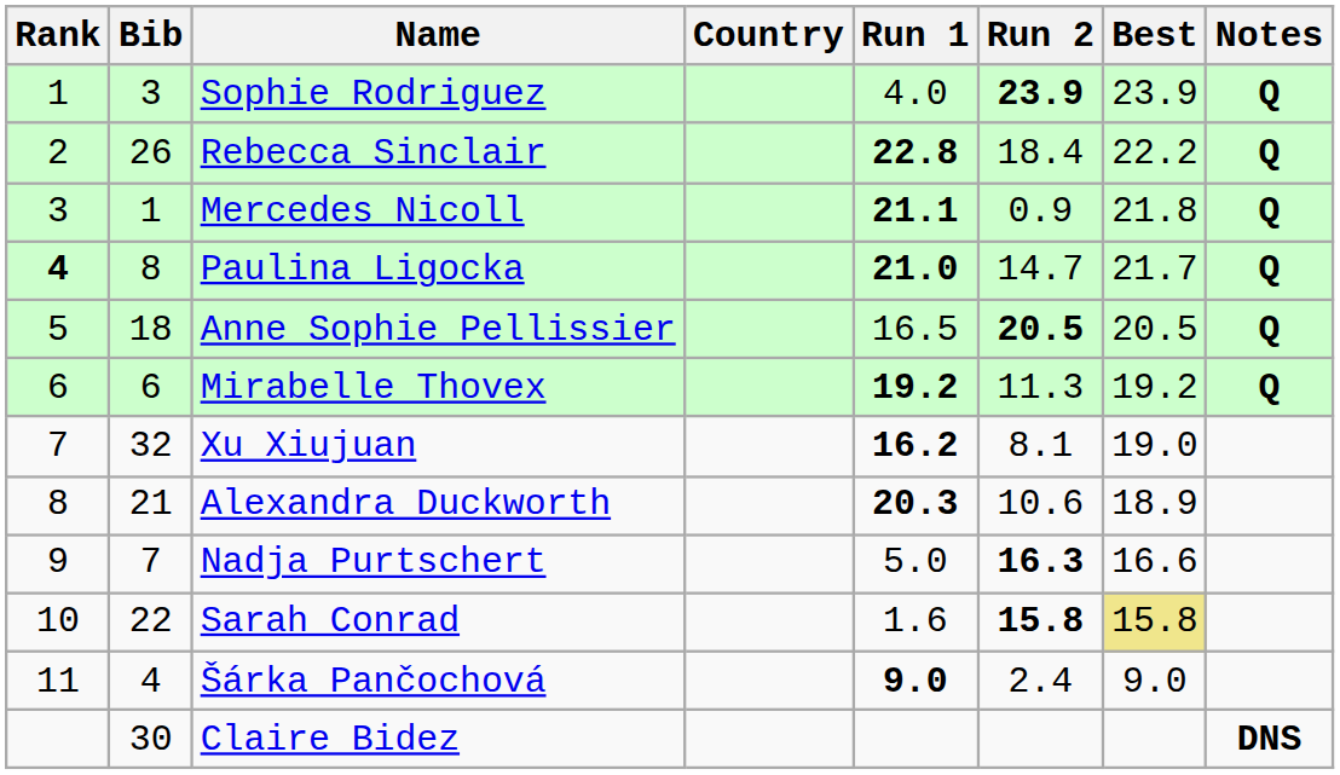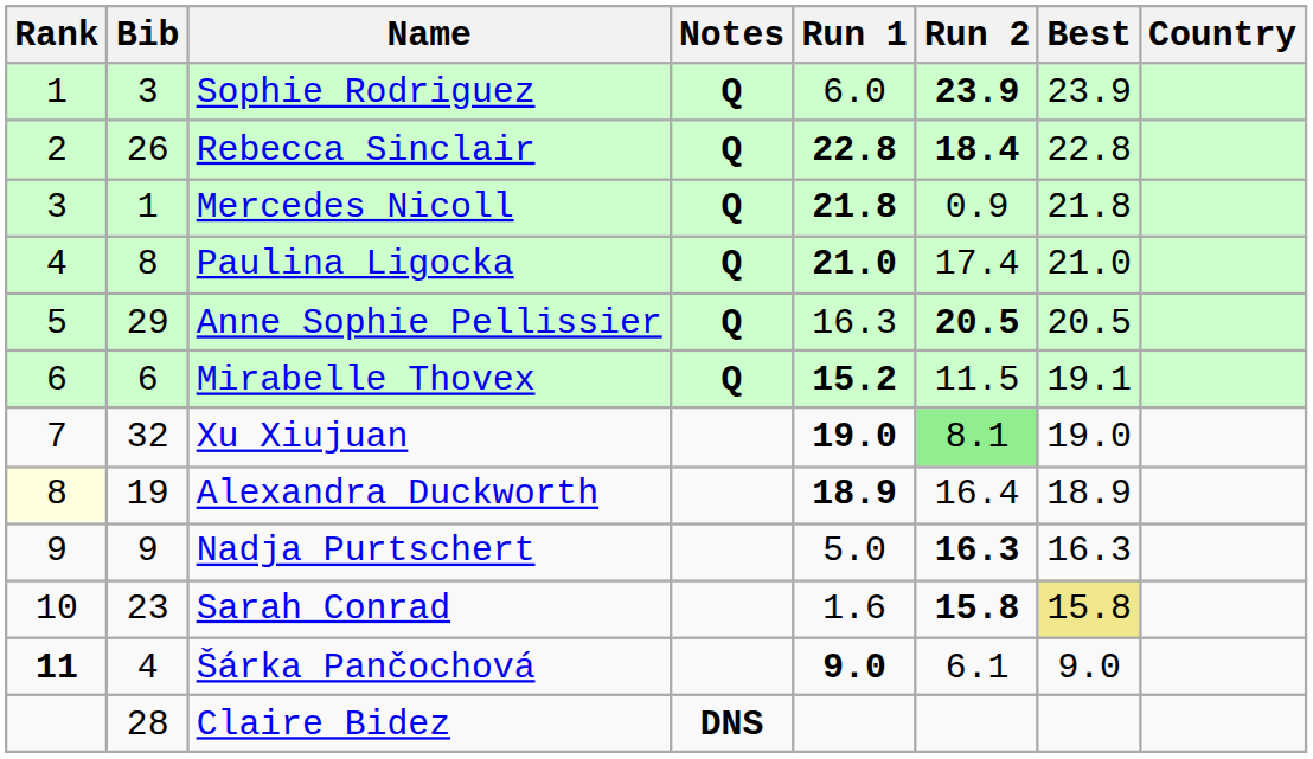columns swapped: Country <-> Notes
Sophie Rodriguez | Run 1: 4.0 -> 6.0
Rebecca Sinclair | Run 2: normal -> bold
Rebecca Sinclair | Best: 22.2 -> 22.8
Mercedes Nicoll | Run 1: 21.1 -> 21.8
Paulina Ligocka | Rank: bold -> normal
Paulina Ligocka | Run 2: 14.7 -> 17.4
Paulina Ligocka | Best: 21.7 -> 21.0
Anne Sophie Pellissier | Bib: 18 -> 29
Anne Sophie Pellissier | Run 1: 16.5 -> 16.3
Mirabelle Thovex | Run 1: 19.2 -> 15.2
Mirabelle Thovex | Run 2: 11.3 -> 11.5
Mirabelle Thovex | Best: 19.2 -> 19.1
Xu Xiujuan | Run 1: 16.2 -> 19.0
Xu Xiujuan | Run 2: no background -> lightgreen background
Alexandra Duckworth | Rank: no background -> lightyellow background
Alexandra Duckworth | Bib: 21 -> 19
Alexandra Duckworth | Run 1: 20.3 -> 18.9
Alexandra Duckworth | Run 2: 10.6 -> 16.4
Nadja Purtschert | Bib: 7 -> 9
Nadja Purtschert | Best: 16.6 -> 16.3
Sarah Conrad | Bib: 22 -> 23
Šárka Pančochová | Rank: normal -> bold
Šárka Pančochová | Run 2: 2.4 -> 6.1
Claire Bidez | Bib: 30 -> 28
